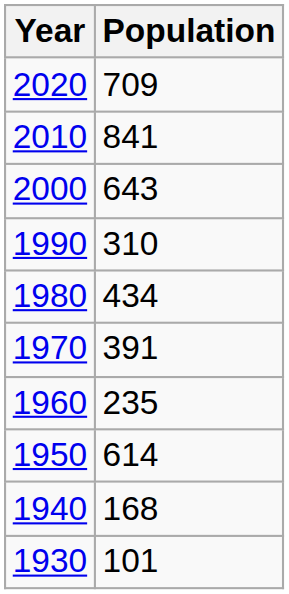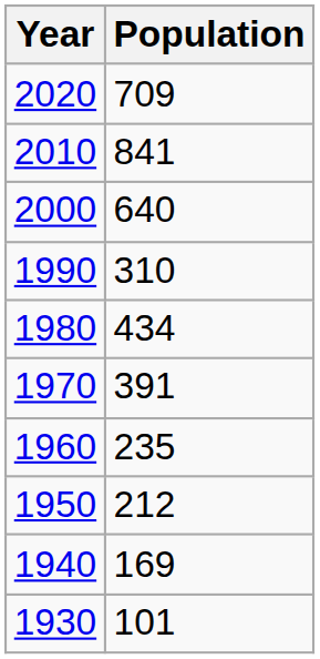2000 | Population: 643 -> 640
1950 | Population: 614 -> 212
1940 | Population: 168 -> 169
